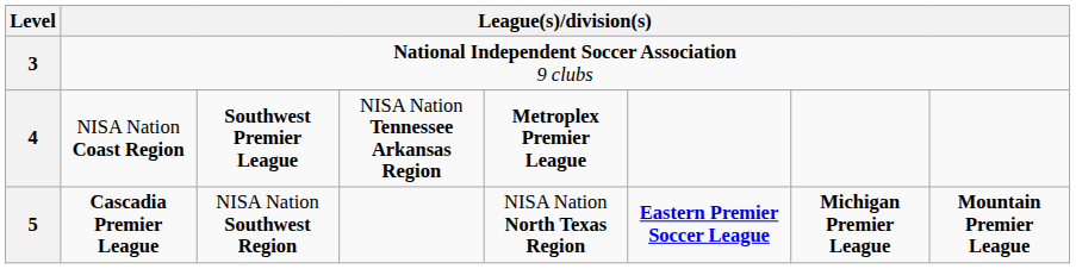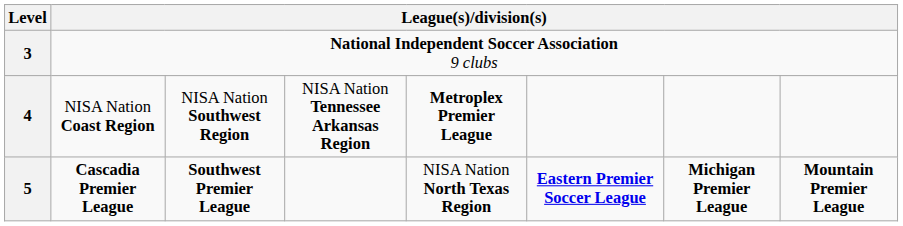4 | column 3: Southwest Premier League -> NISA Nation Southwest Region
5 | column 3: NISA Nation Southwest Region -> Southwest Premier League
